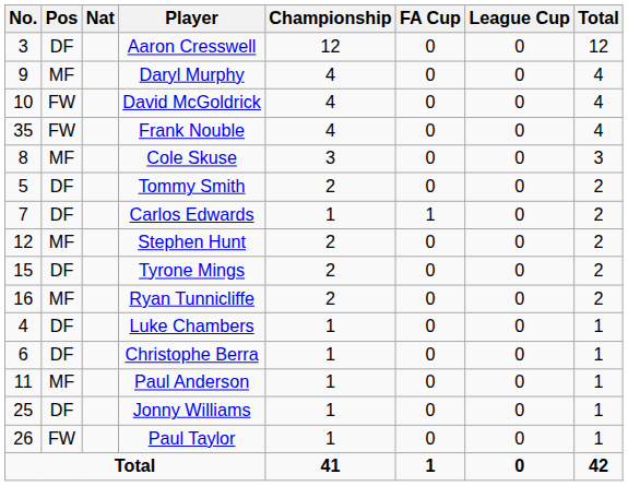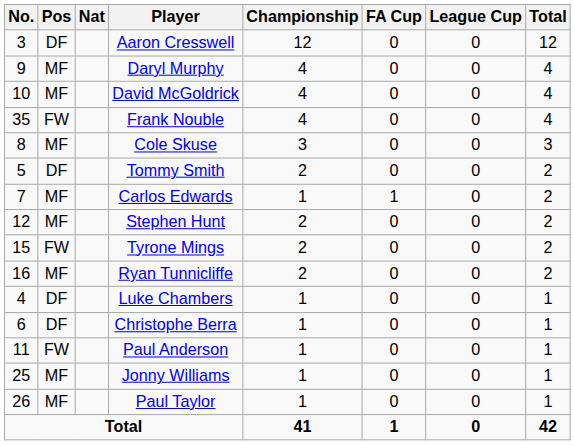David McGoldrick | Pos: FW -> MF
Carlos Edwards | Pos: DF -> MF
Tyrone Mings | Pos: DF -> FW
Paul Anderson | Pos: MF -> FW
Jonny Williams | Pos: DF -> MF
Paul Taylor | Pos: FW -> MF
